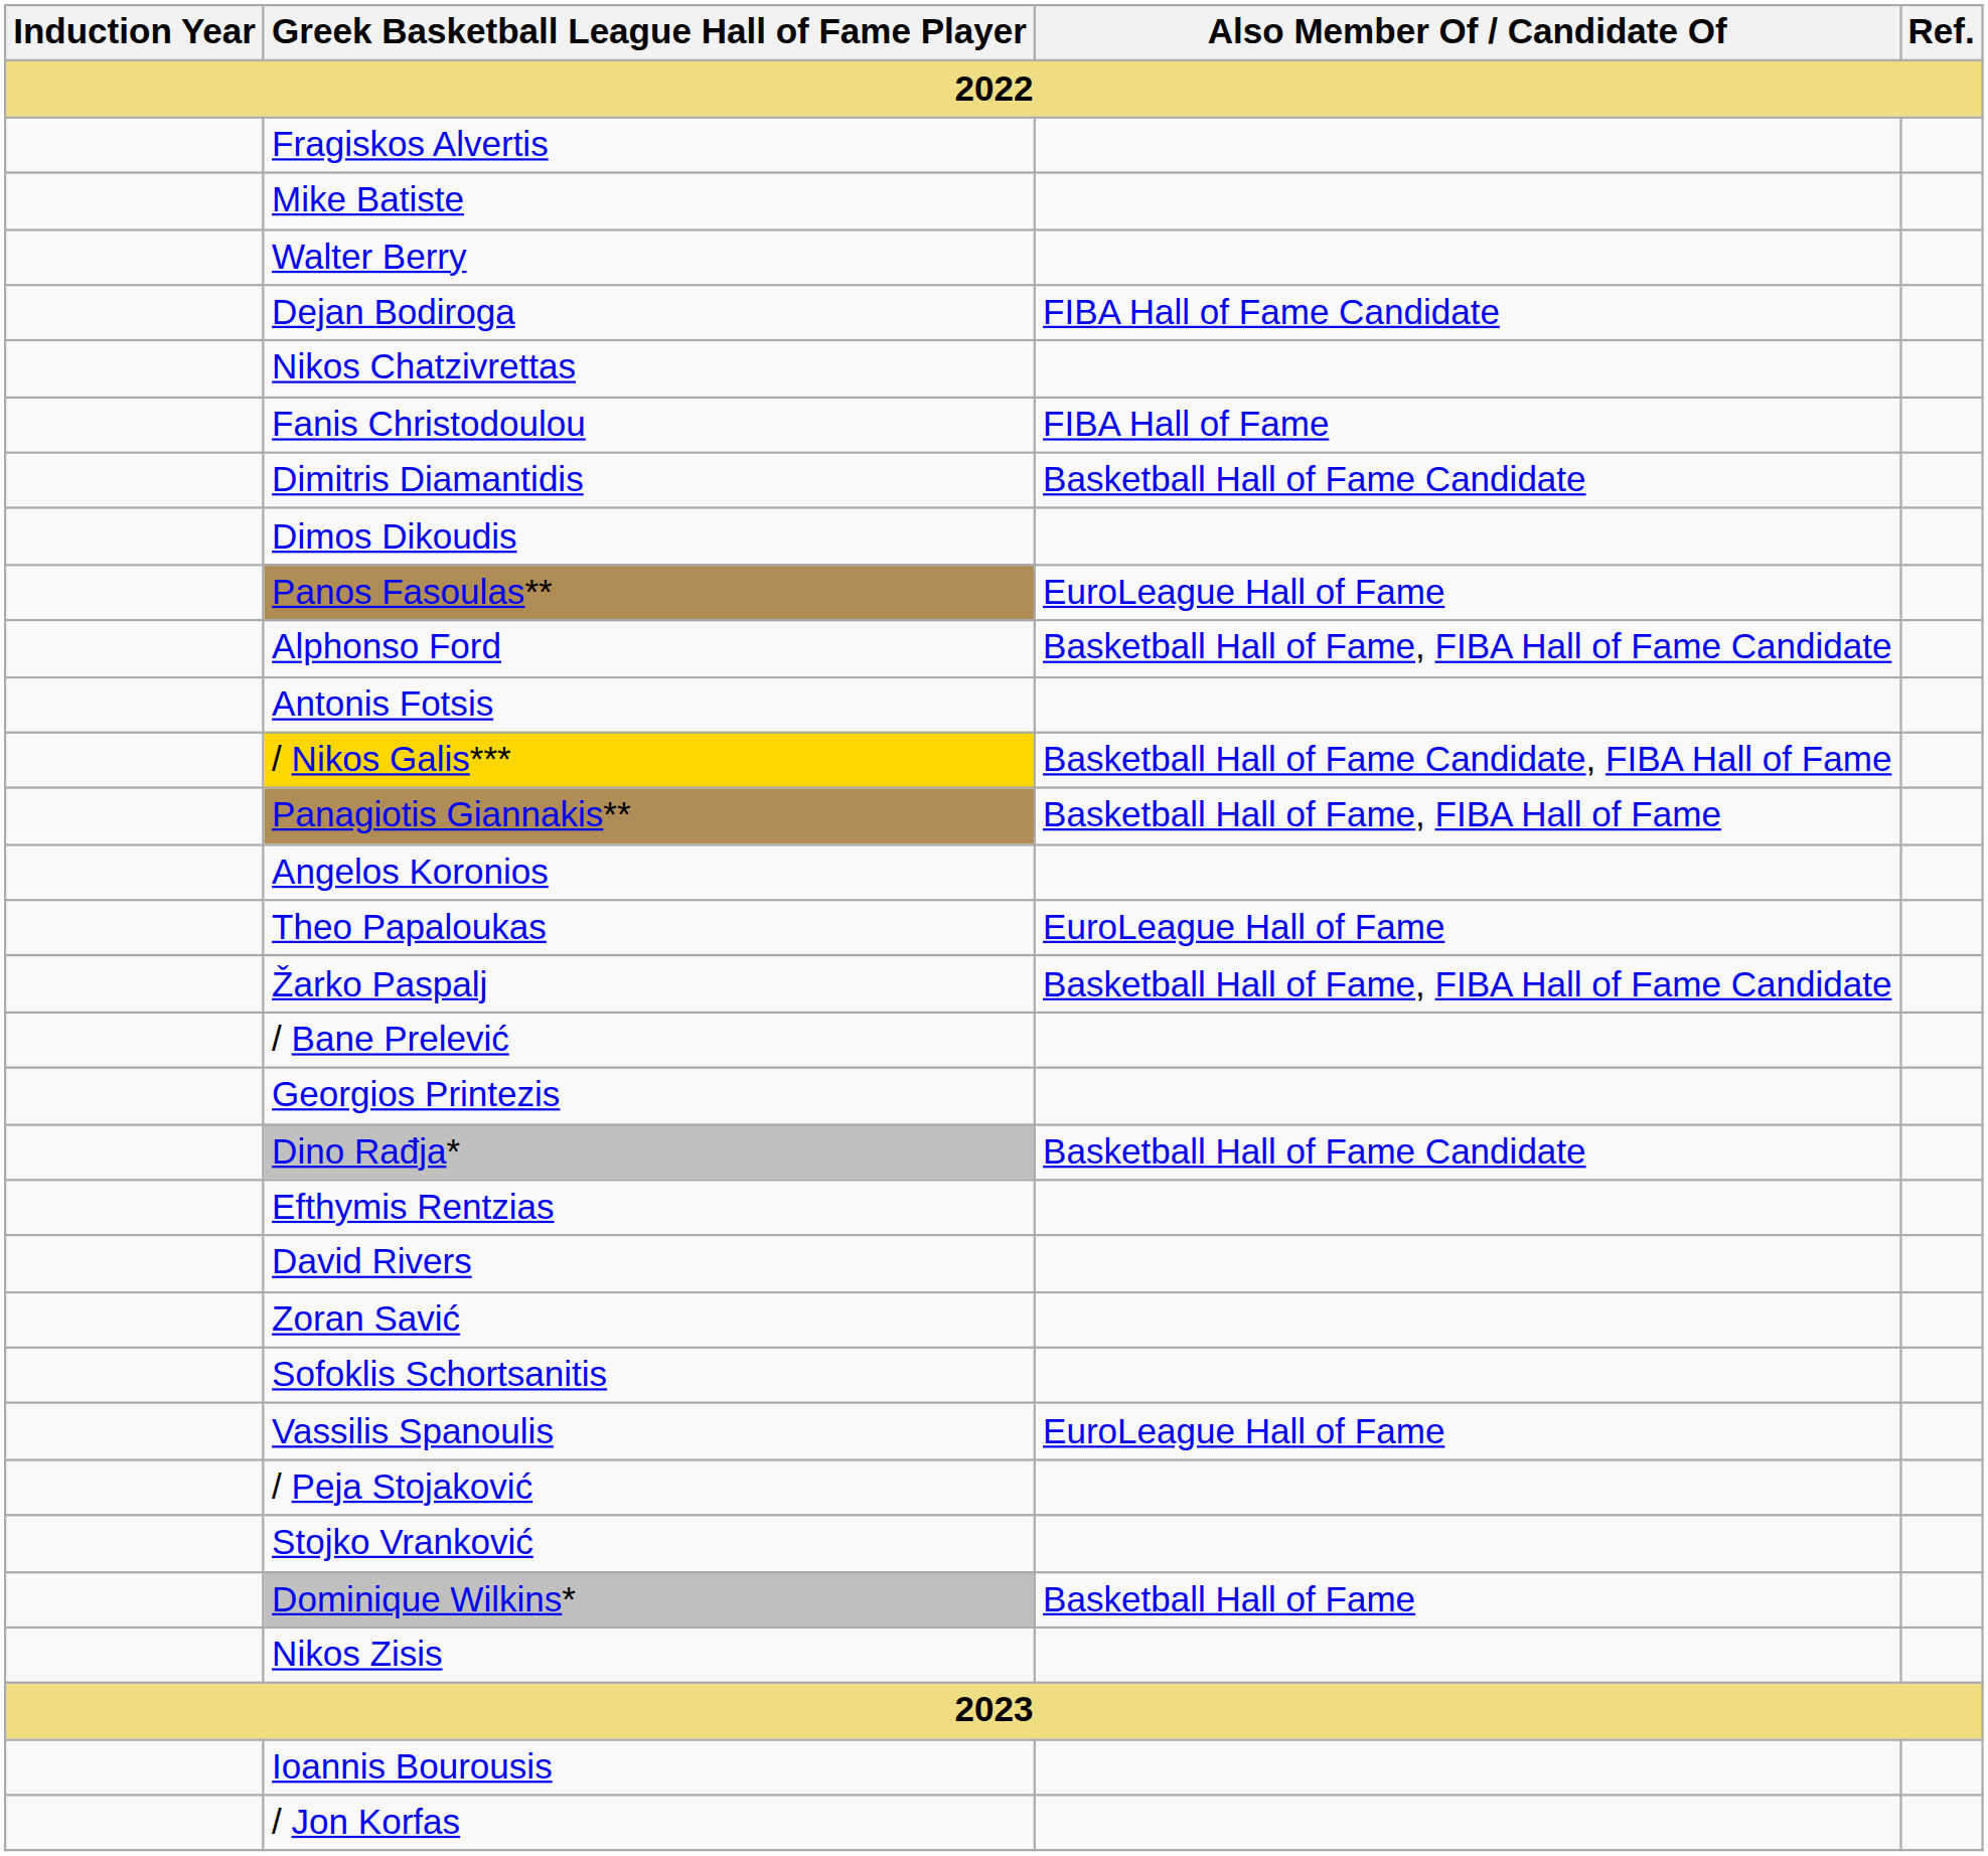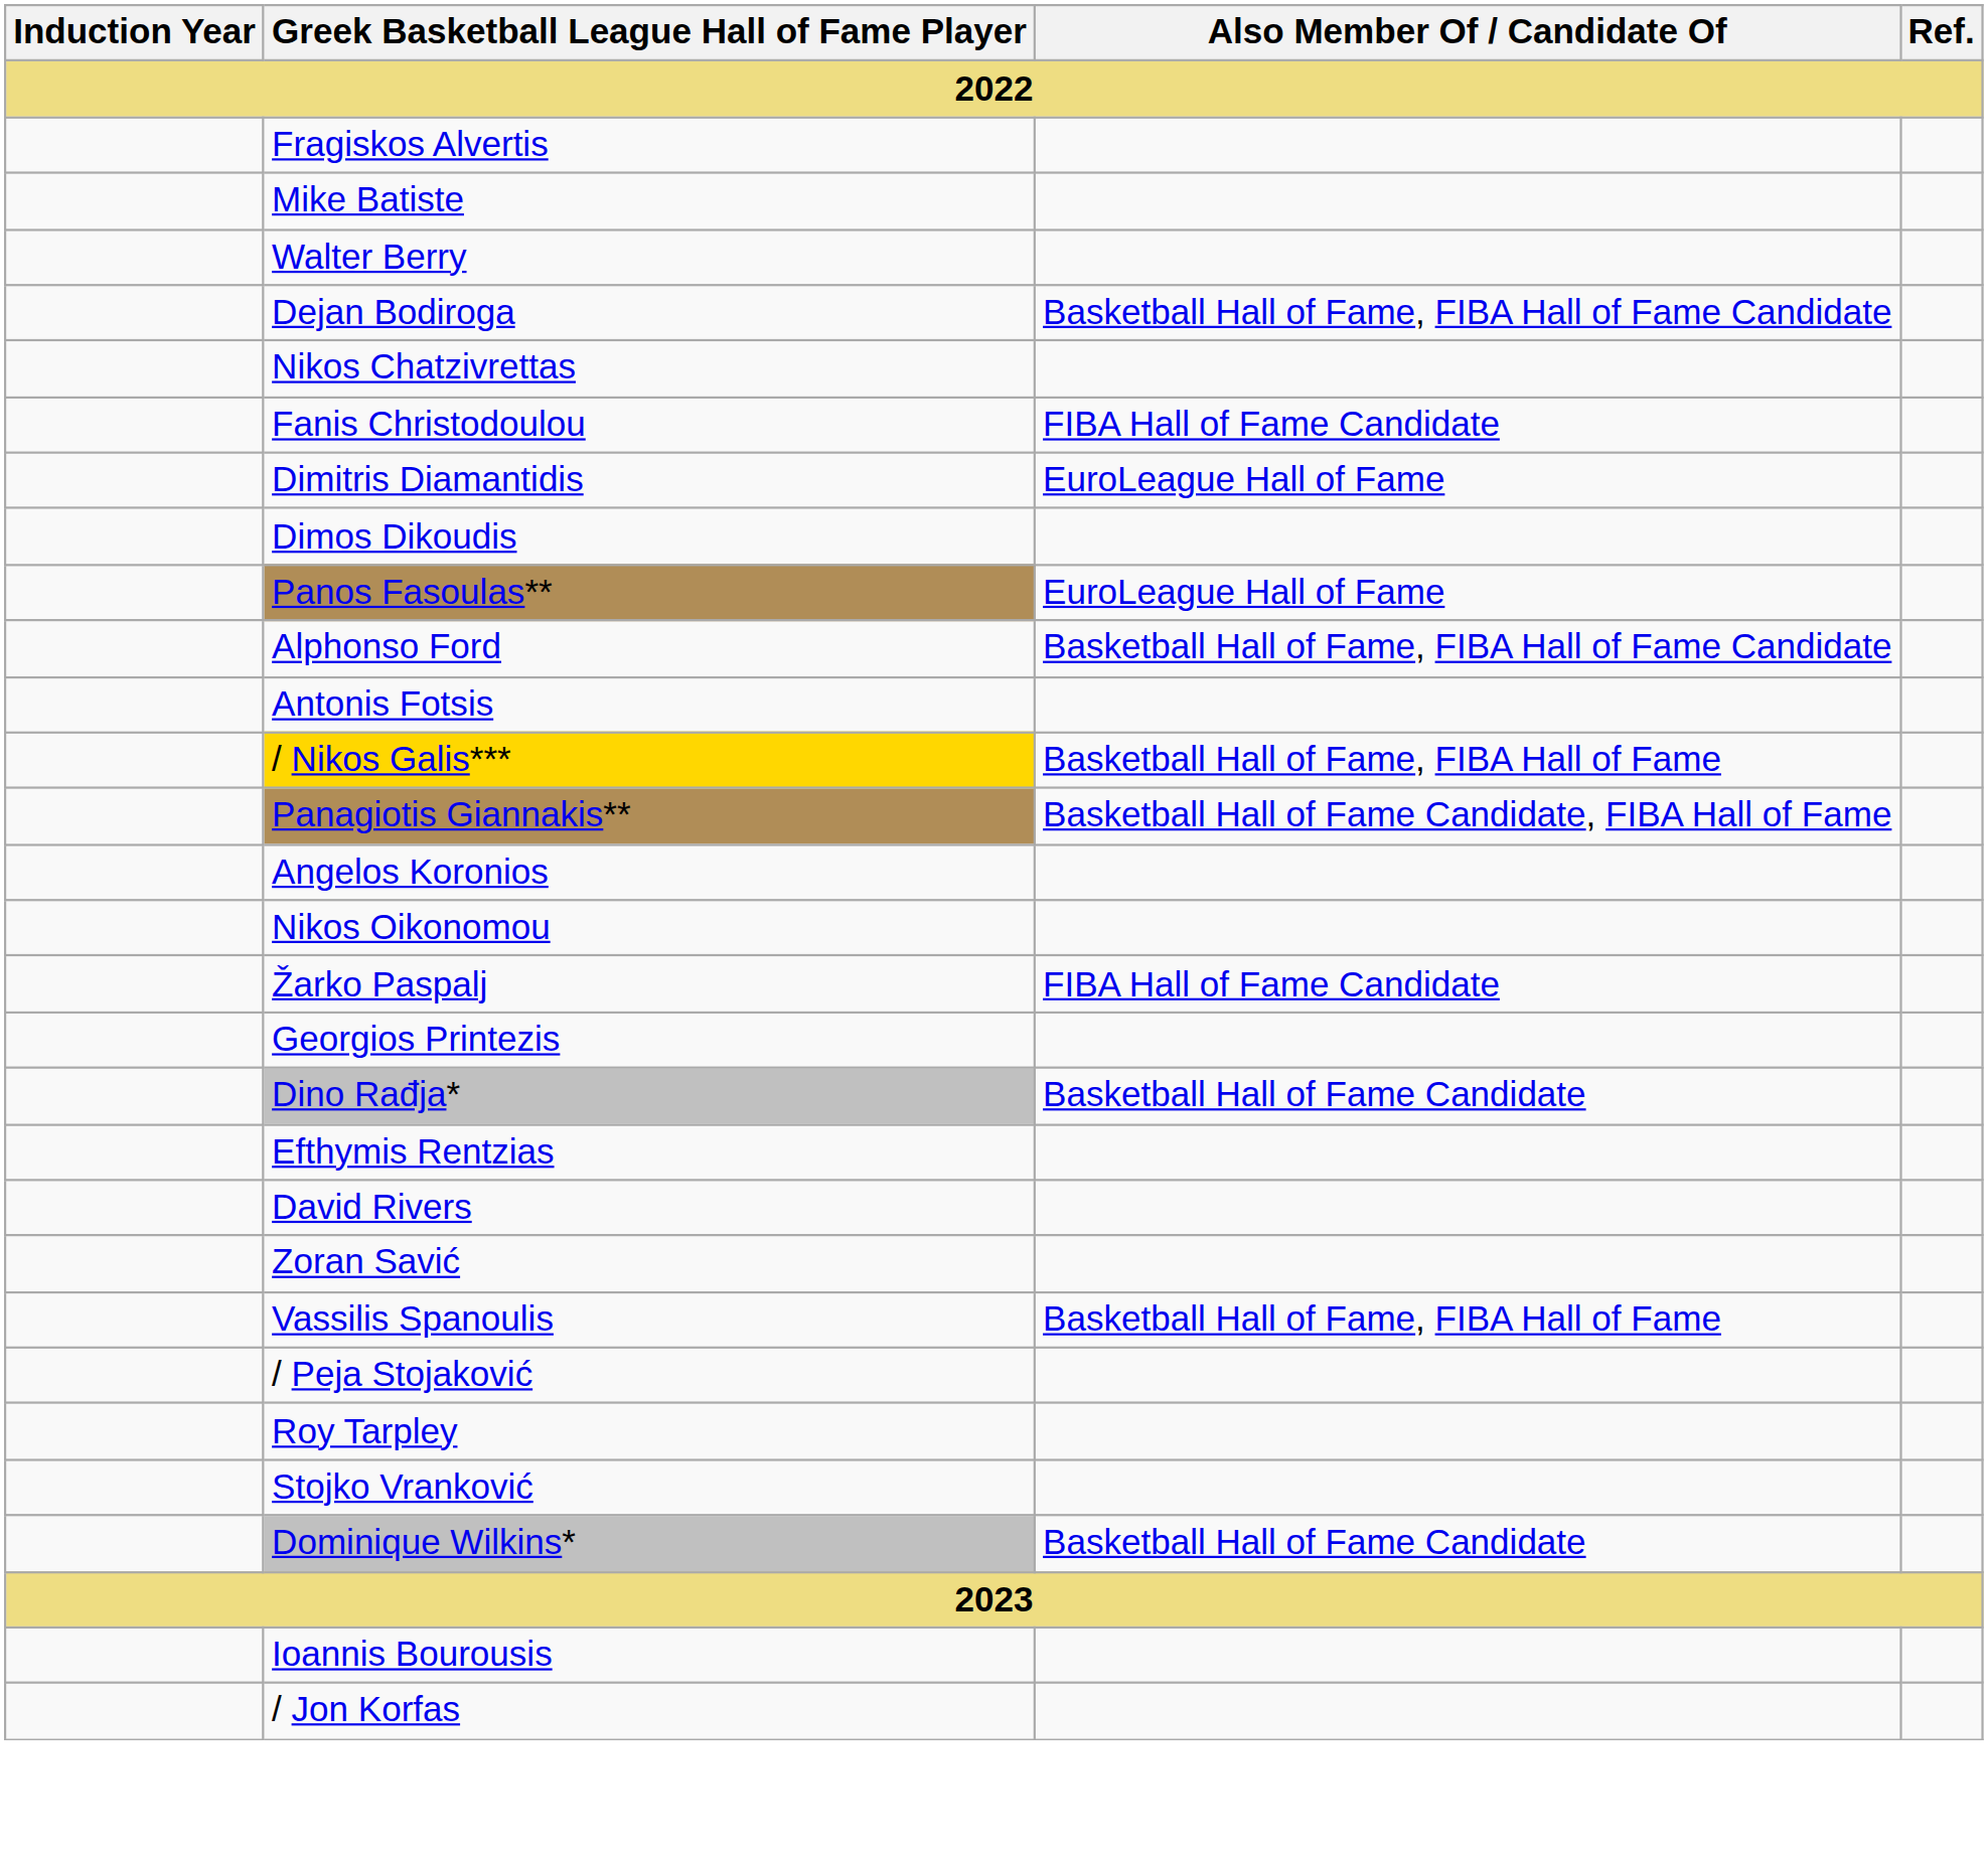Dejan Bodiroga | Also Member Of / Candidate Of: FIBA Hall of Fame Candidate -> Basketball Hall of Fame, FIBA Hall of Fame Candidate
Fanis Christodoulou | Also Member Of / Candidate Of: FIBA Hall of Fame -> FIBA Hall of Fame Candidate
Dimitris Diamantidis | Also Member Of / Candidate Of: Basketball Hall of Fame Candidate -> EuroLeague Hall of Fame
/ Nikos Galis*** | Also Member Of / Candidate Of: Basketball Hall of Fame Candidate, FIBA Hall of Fame -> Basketball Hall of Fame, FIBA Hall of Fame
Panagiotis Giannakis** | Also Member Of / Candidate Of: Basketball Hall of Fame, FIBA Hall of Fame -> Basketball Hall of Fame Candidate, FIBA Hall of Fame
+ row: Nikos Oikonomou
- row: Theo Papaloukas | EuroLeague Hall of Fame
Žarko Paspalj | Also Member Of / Candidate Of: Basketball Hall of Fame, FIBA Hall of Fame Candidate -> FIBA Hall of Fame Candidate
- row: / Bane Prelević
- row: Sofoklis Schortsanitis
Vassilis Spanoulis | Also Member Of / Candidate Of: EuroLeague Hall of Fame -> Basketball Hall of Fame, FIBA Hall of Fame
+ row: Roy Tarpley
Dominique Wilkins* | Also Member Of / Candidate Of: Basketball Hall of Fame -> Basketball Hall of Fame Candidate
- row: Nikos Zisis
